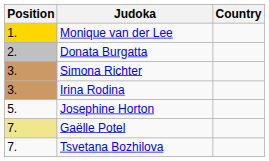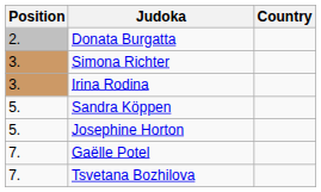- row: 1. | Monique van der Lee
+ row: 5. | Sandra Köppen
Gaëlle Potel | Position: khaki background -> no background
